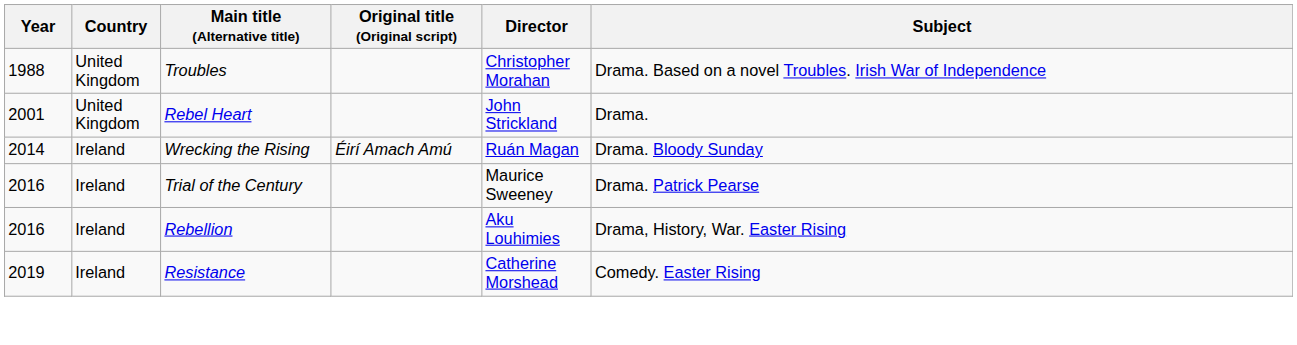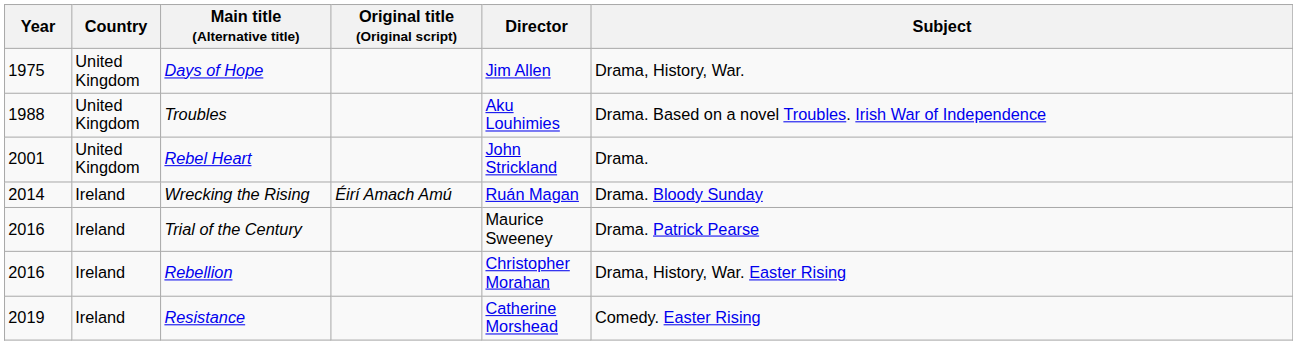+ row: 1975 | United Kingdom | Days of Hope | Jim Allen | Drama, History, War.
Troubles | Director: Christopher Morahan -> Aku Louhimies
Rebellion | Director: Aku Louhimies -> Christopher Morahan
